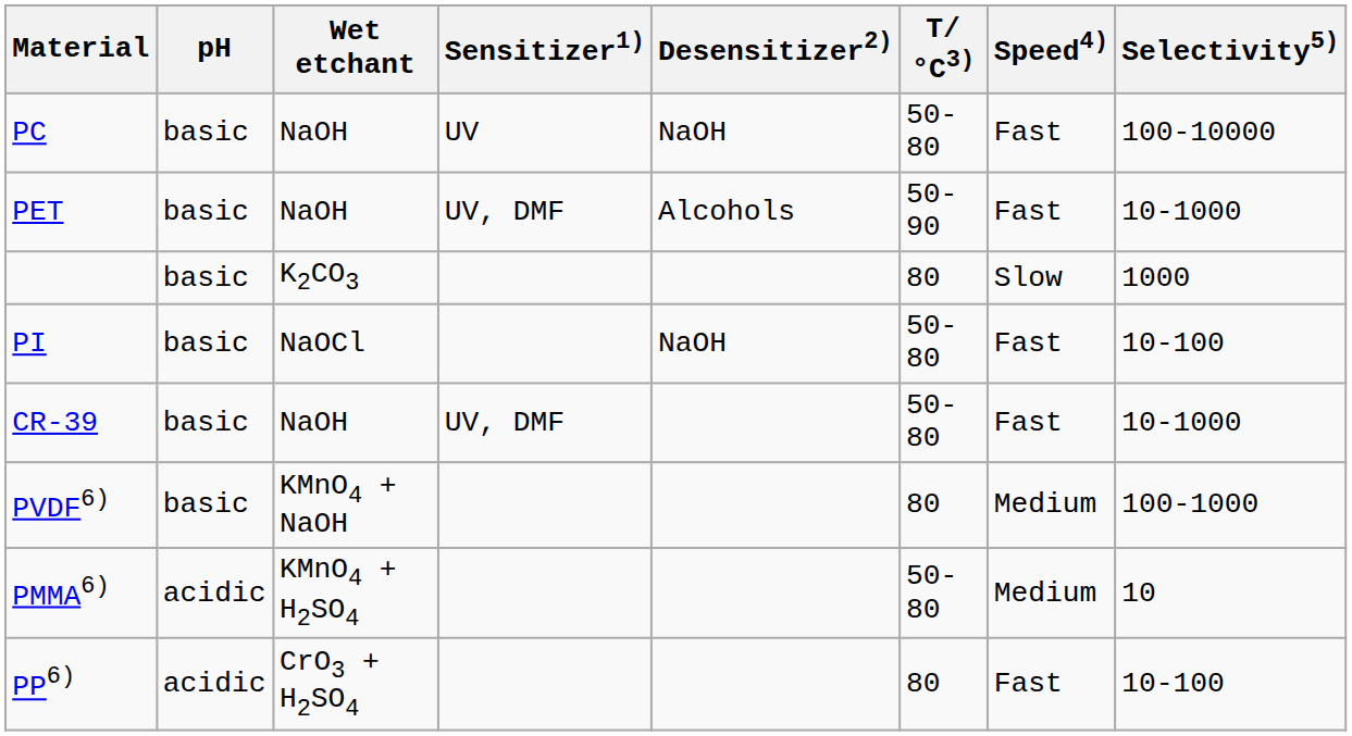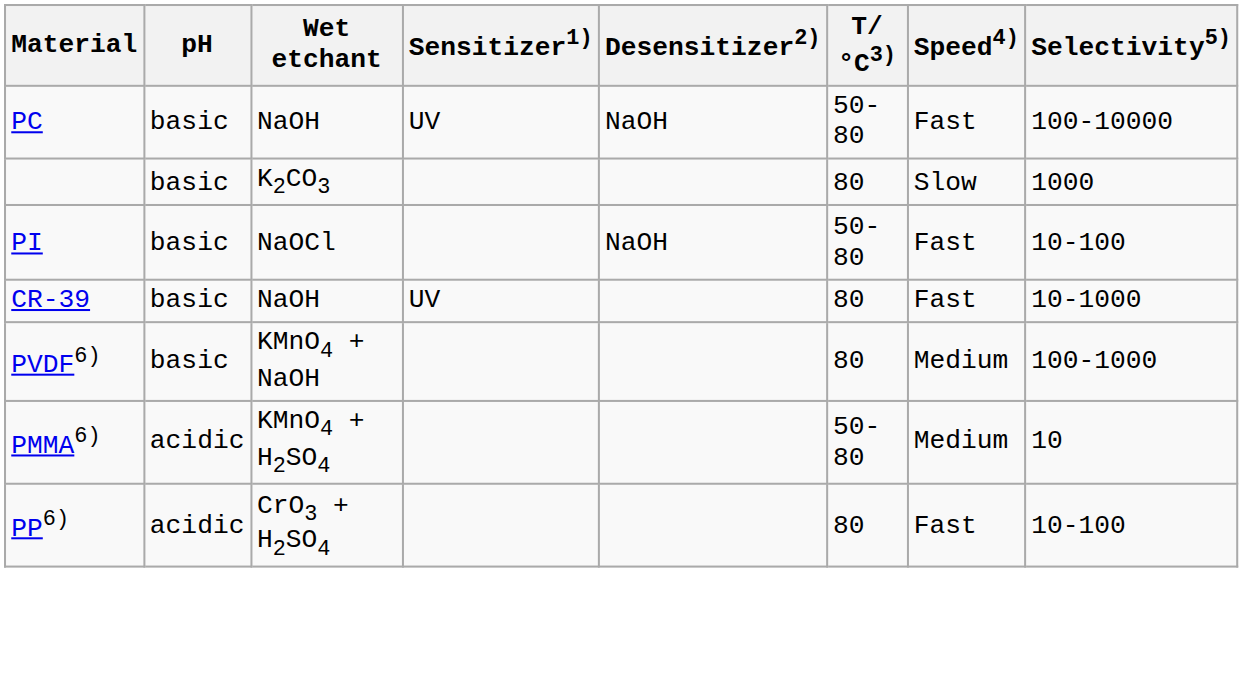- row: PET | basic | NaOH | UV, DMF | Alcohols | 50-90 | Fast | 10-1000
CR-39 | Sensitizer1): UV, DMF -> UV
CR-39 | T/°C3): 50-80 -> 80
